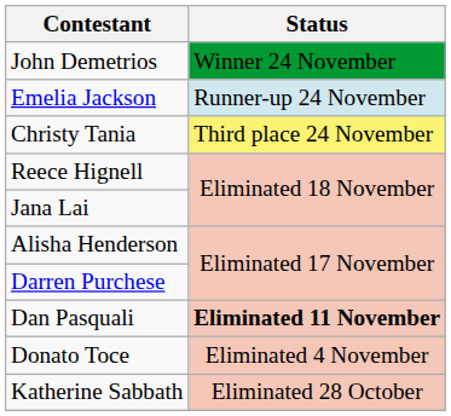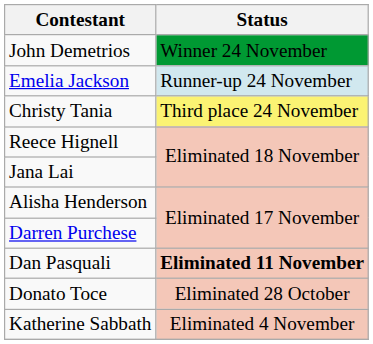Donato Toce | Status: Eliminated 4 November -> Eliminated 28 October
Katherine Sabbath | Status: Eliminated 28 October -> Eliminated 4 November
